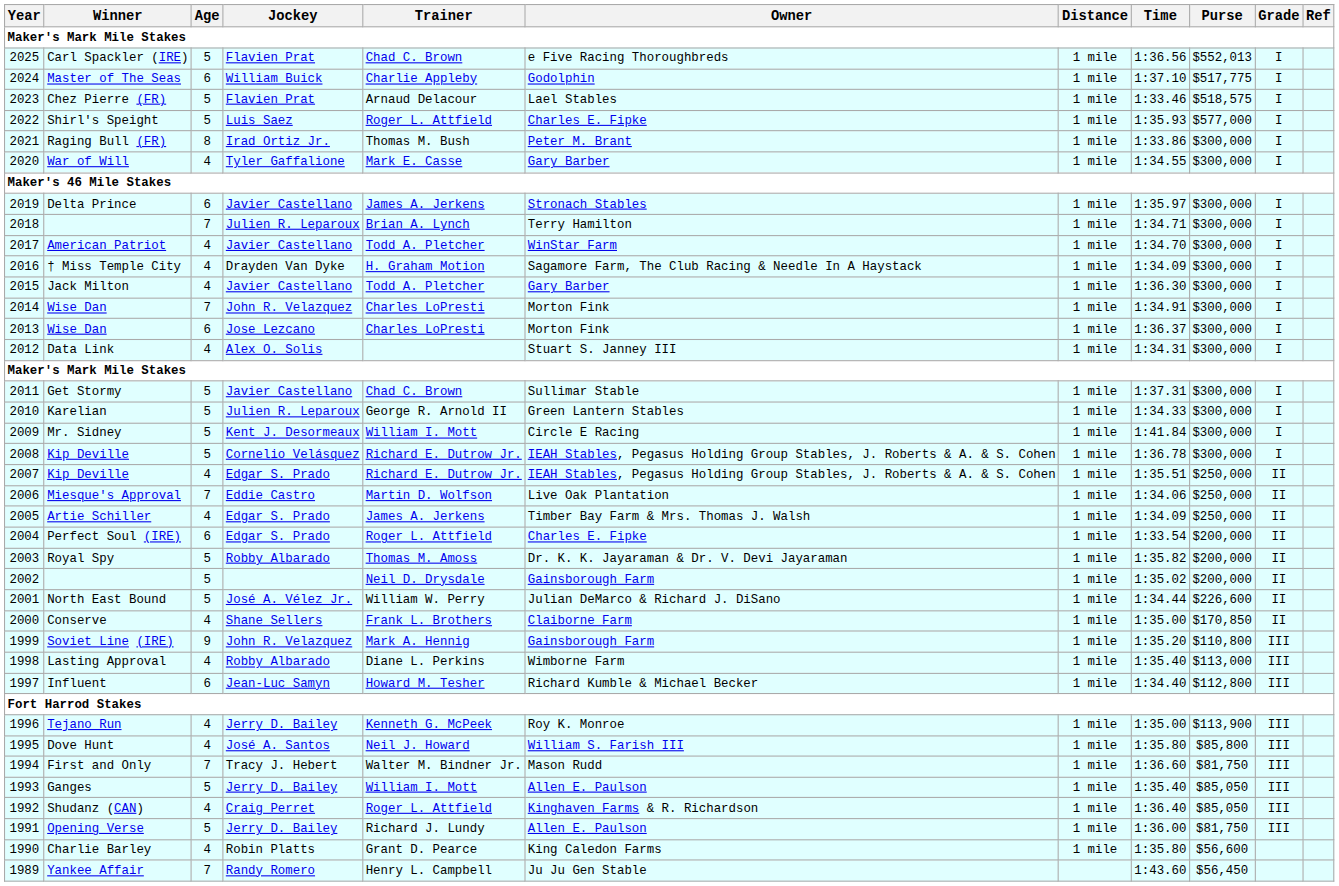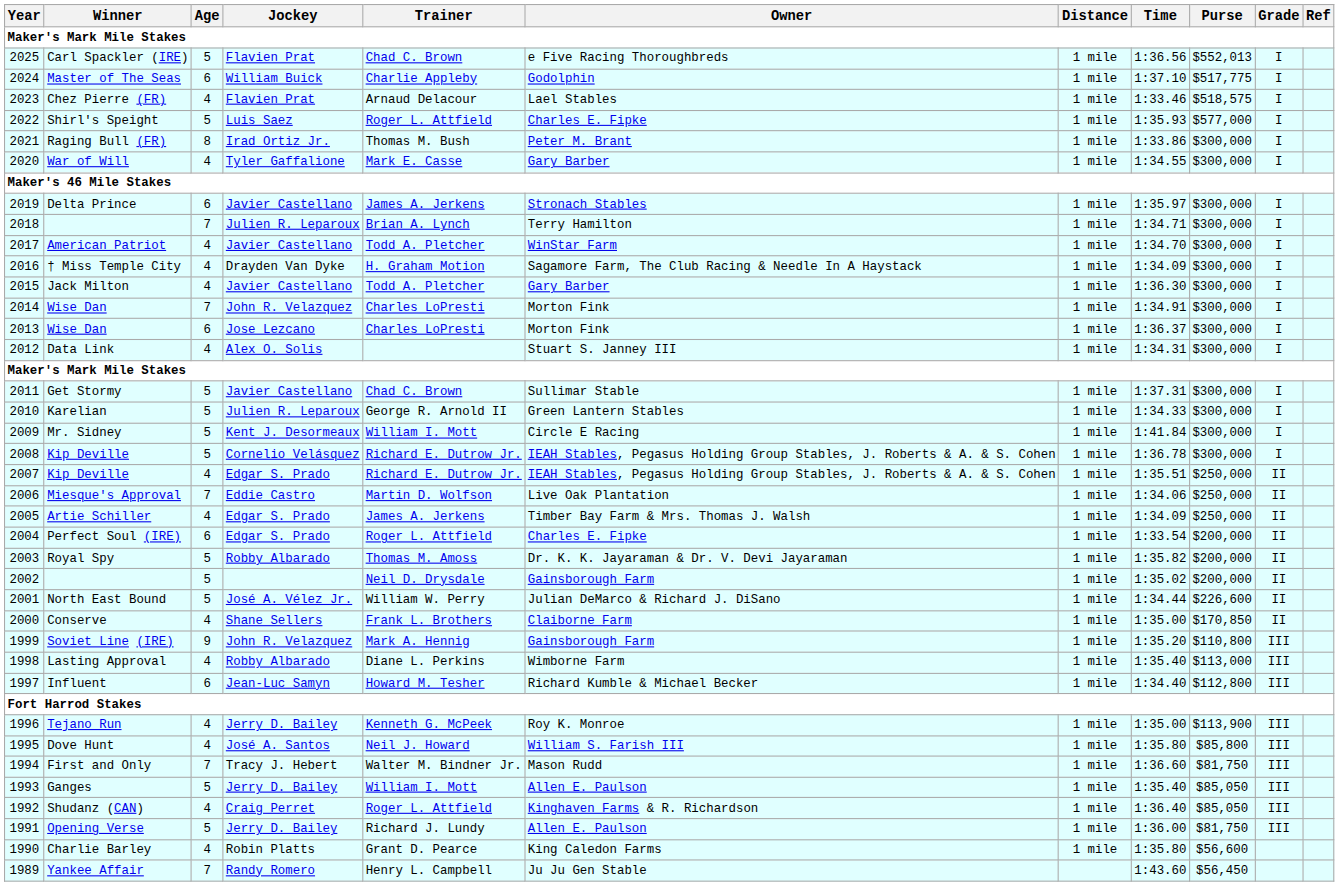Chez Pierre (FR) | Age: 5 -> 4
